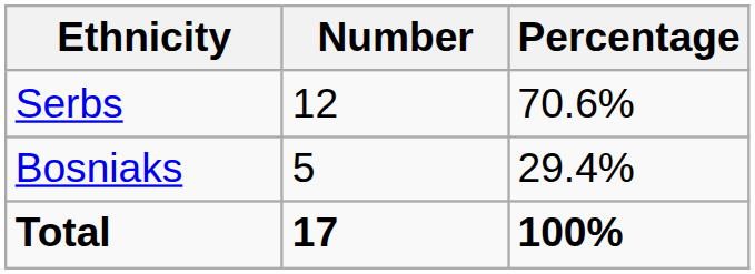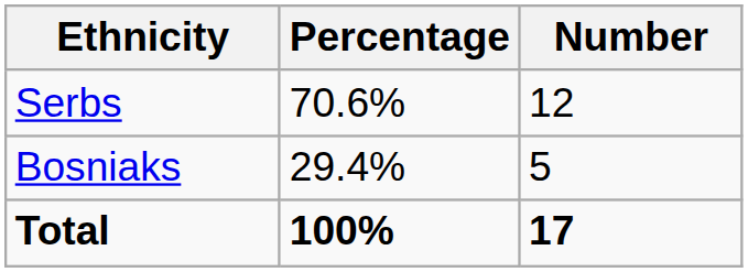columns swapped: Number <-> Percentage
